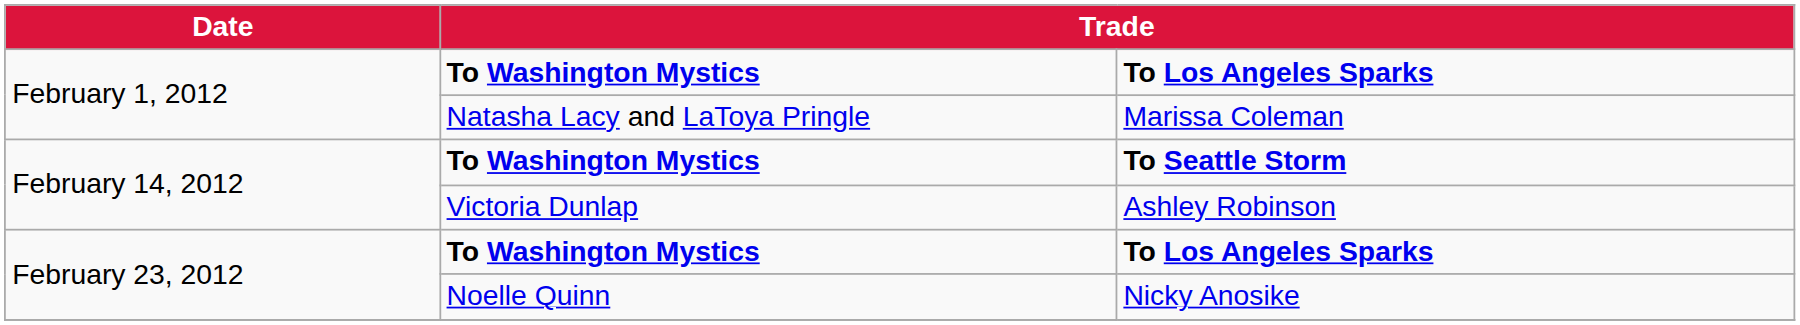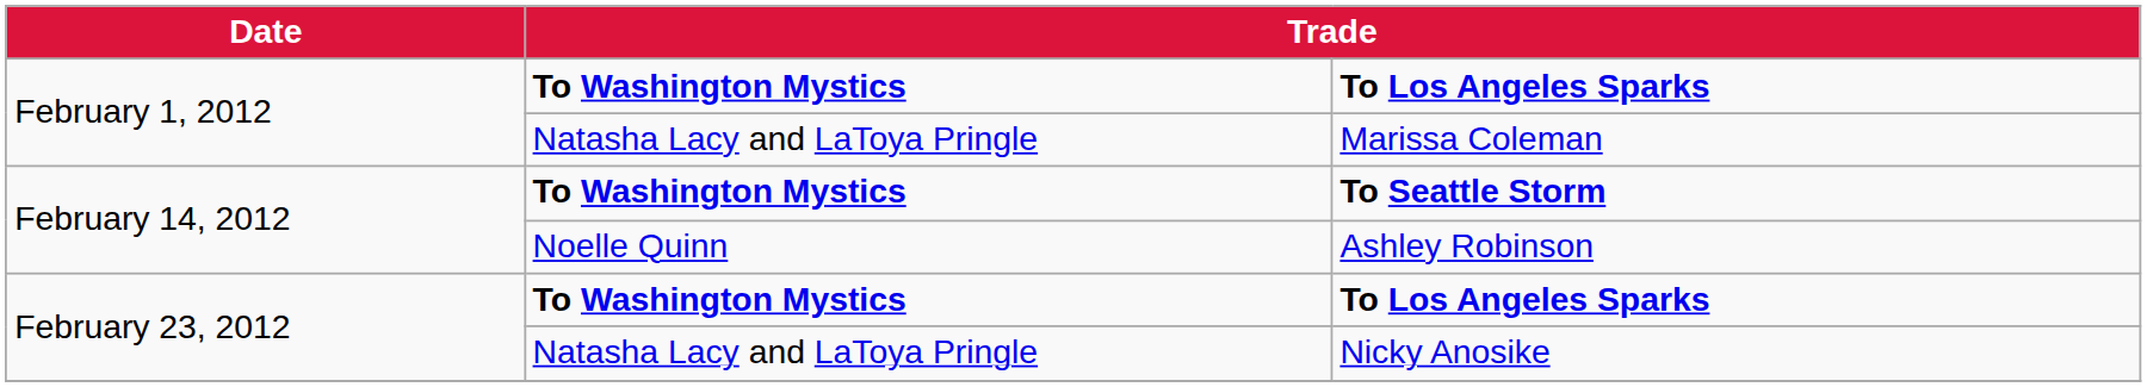Ashley Robinson | column 2: Victoria Dunlap -> Noelle Quinn
Nicky Anosike | column 2: Noelle Quinn -> Natasha Lacy and LaToya Pringle
